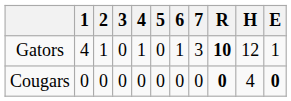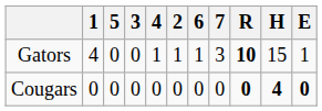columns swapped: 2 <-> 5
Gators | H: 12 -> 15
Cougars | H: normal -> bold
